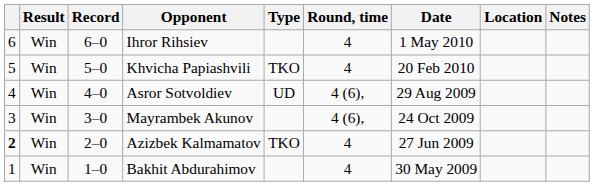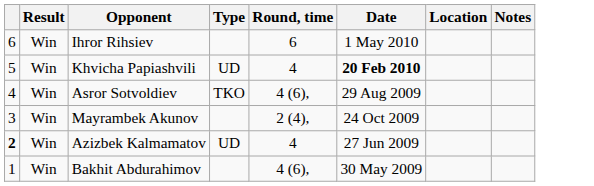- column: Record | 6–0 | 5–0 | 4–0 | 3–0 | 2–0 | 1–0
Ihror Rihsiev | Round, time: 4 -> 6
Khvicha Papiashvili | Type: TKO -> UD
Khvicha Papiashvili | Date: normal -> bold
Asror Sotvoldiev | Type: UD -> TKO
Mayrambek Akunov | Round, time: 4 (6), -> 2 (4),
Azizbek Kalmamatov | Type: TKO -> UD
Bakhit Abdurahimov | Round, time: 4 -> 4 (6),
